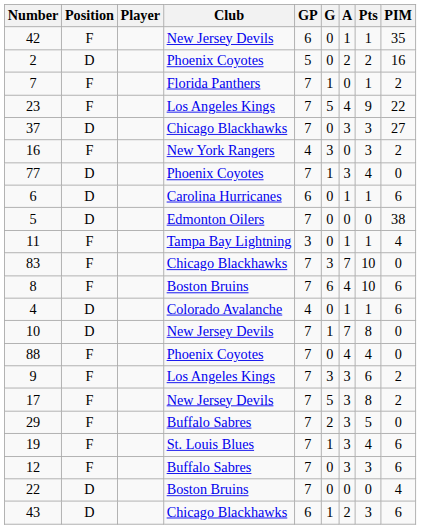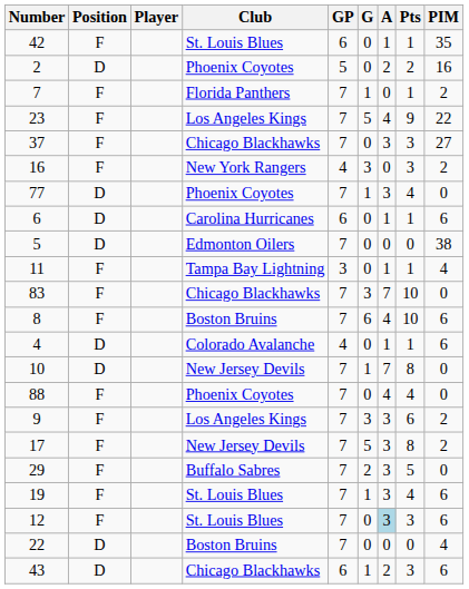42 | Club: New Jersey Devils -> St. Louis Blues
37 | Position: D -> F
12 | Club: Buffalo Sabres -> St. Louis Blues
12 | A: no background -> lightblue background
